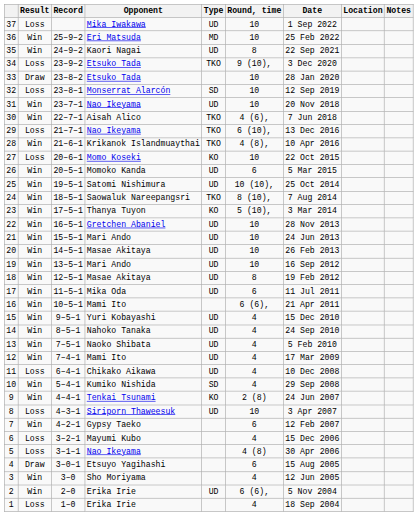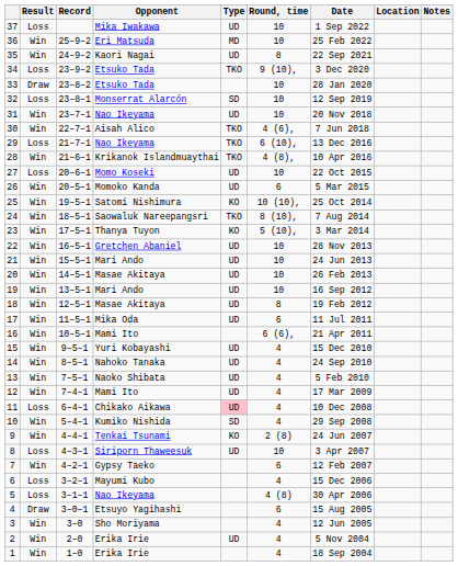27 | Type: KO -> UD
25 | Type: UD -> KO
11 | Type: no background -> pink background
2 | Round, time: 6 (6), -> 4
1 | Result: Loss -> Win
